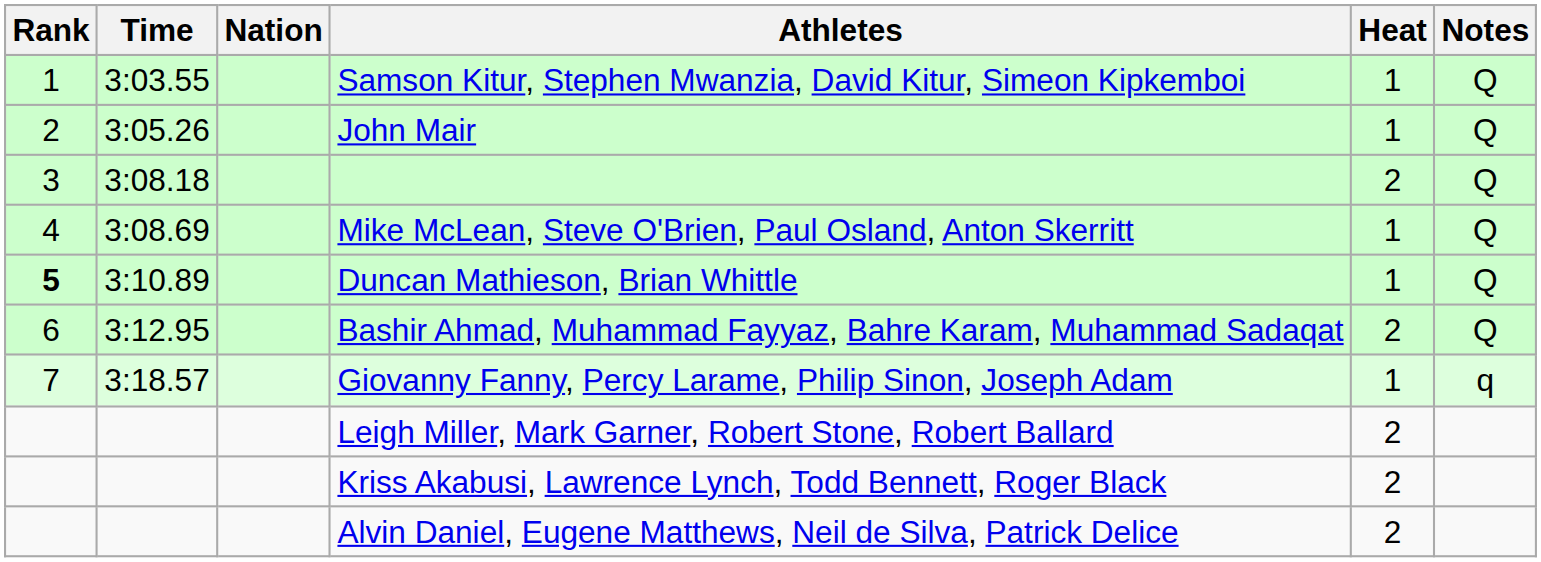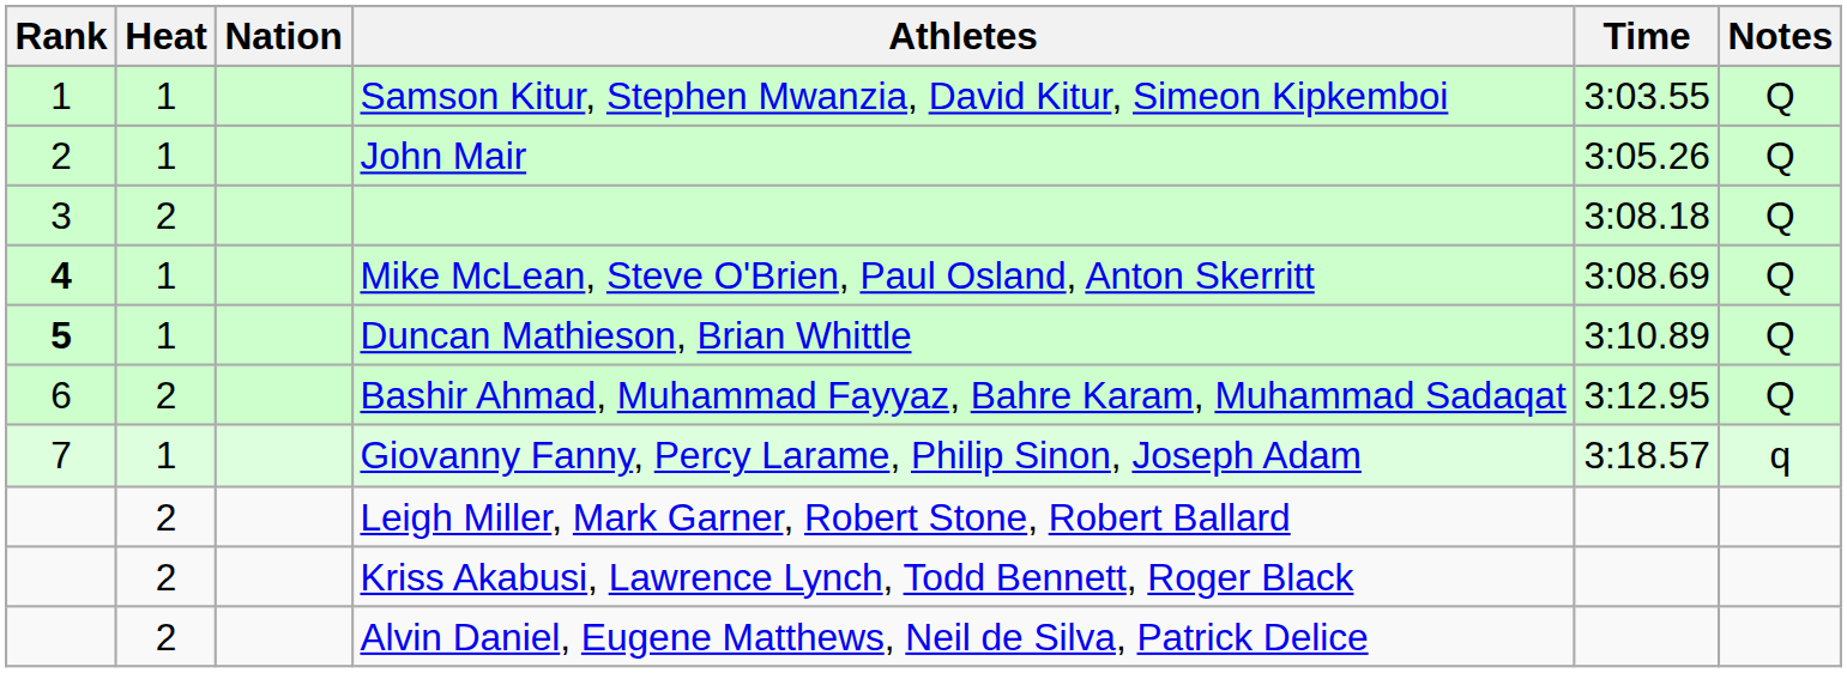columns swapped: Heat <-> Time
Mike McLean, Steve O'Brien, Paul Osland, Anton Skerritt | Rank: normal -> bold
